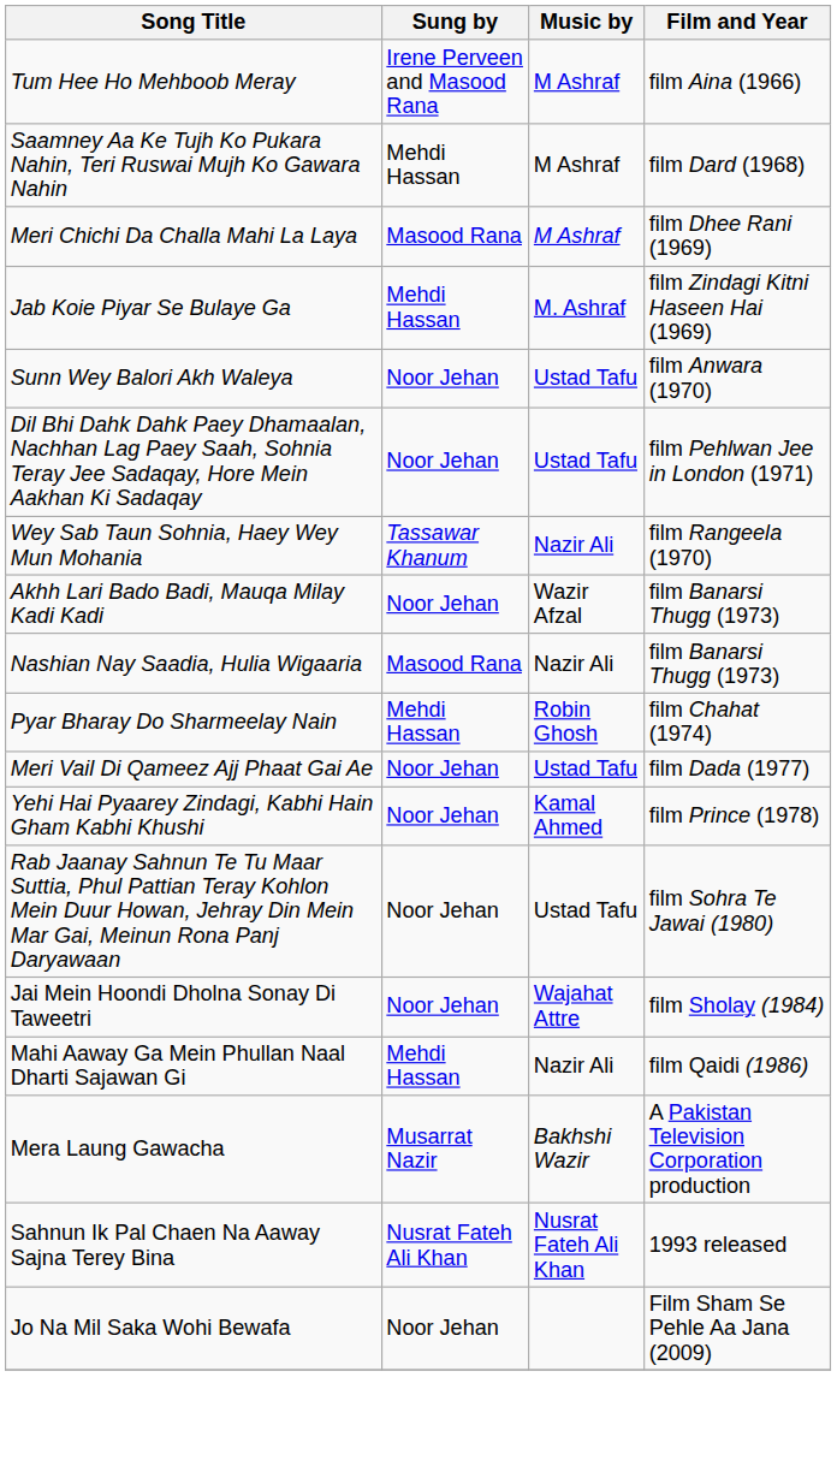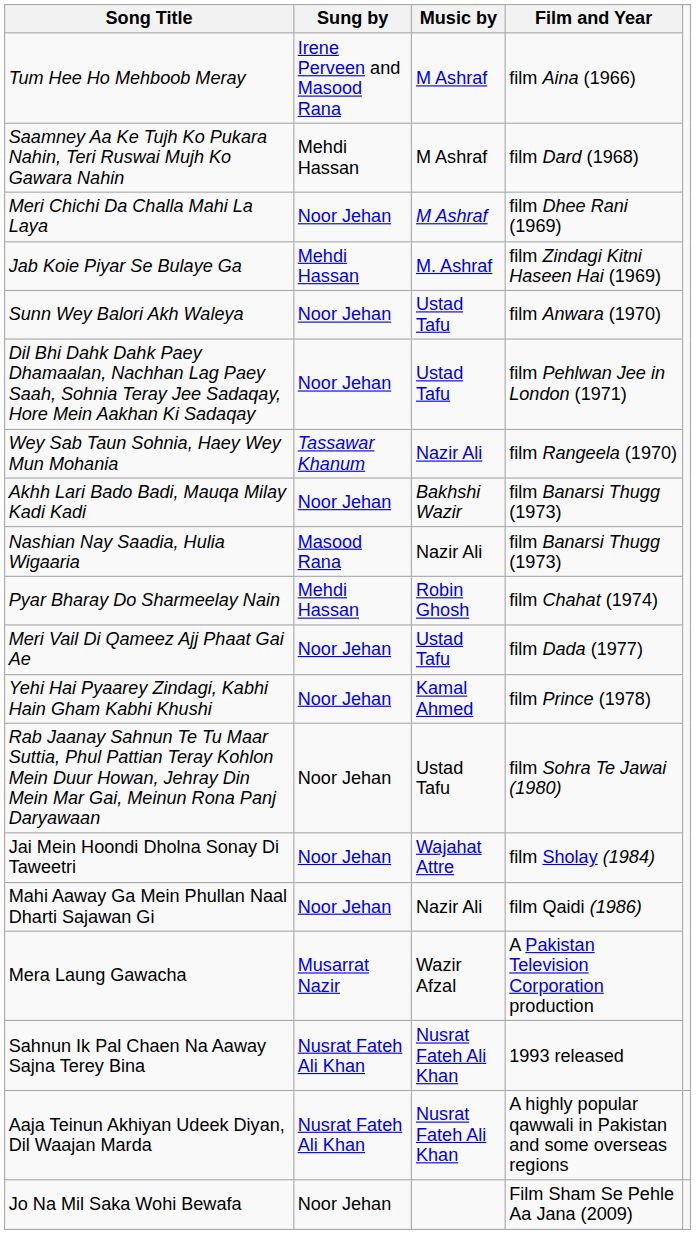Meri Chichi Da Challa Mahi La Laya | Sung by: Masood Rana -> Noor Jehan
Akhh Lari Bado Badi, Mauqa Milay Kadi Kadi | Music by: Wazir Afzal -> Bakhshi Wazir
Mahi Aaway Ga Mein Phullan Naal Dharti Sajawan Gi | Sung by: Mehdi Hassan -> Noor Jehan
Mera Laung Gawacha | Music by: Bakhshi Wazir -> Wazir Afzal
+ row: Aaja Teinun Akhiyan Udeek Diyan, Dil Waajan Marda | Nusrat Fateh Ali Khan | Nusrat Fateh Ali Khan | A highly popular qawwali in Pakistan and some overseas regions
